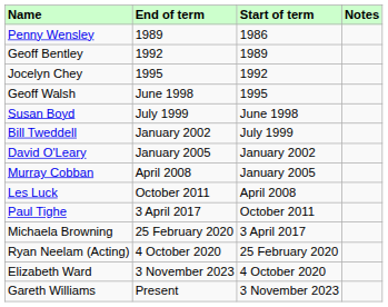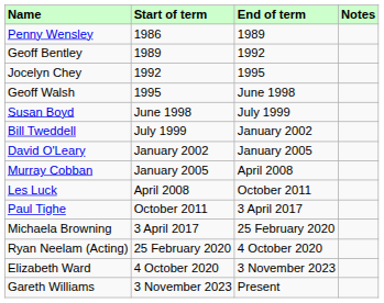columns swapped: Start of term <-> End of term
